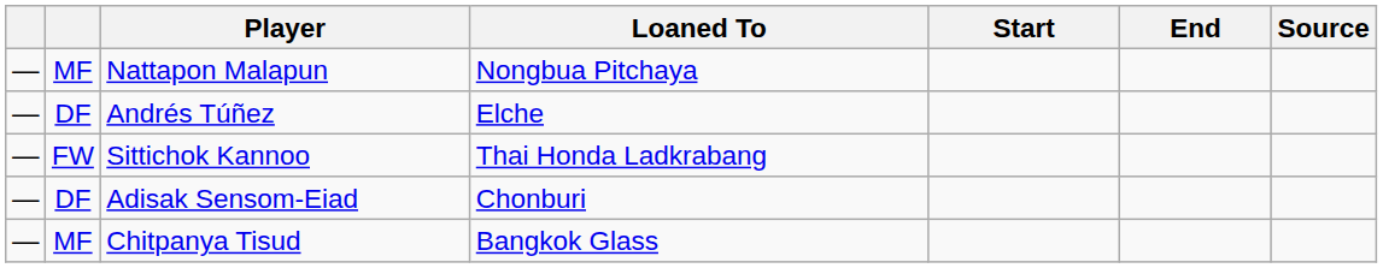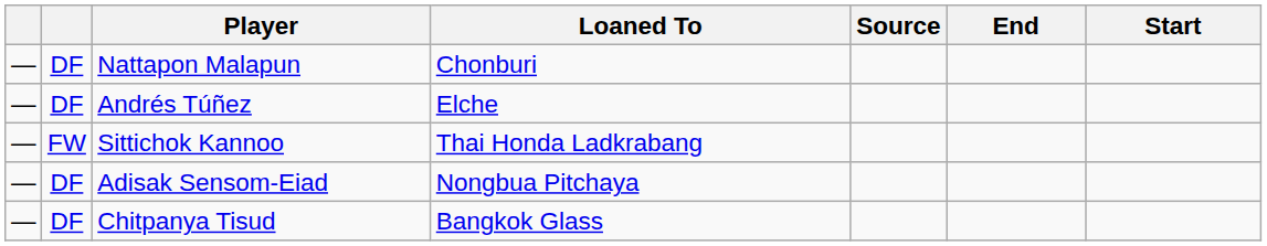columns swapped: Start <-> Source
Nattapon Malapun | column 2: MF -> DF
Nattapon Malapun | Loaned To: Nongbua Pitchaya -> Chonburi
Adisak Sensom-Eiad | Loaned To: Chonburi -> Nongbua Pitchaya
Chitpanya Tisud | column 2: MF -> DF
